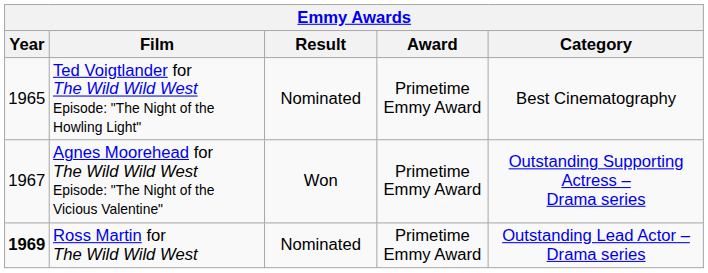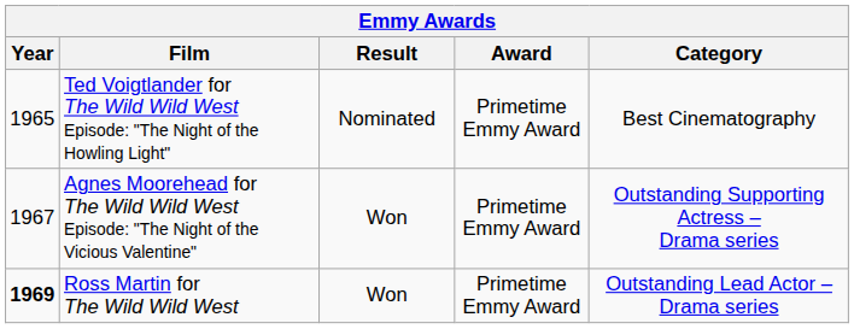Ross Martin for The Wild Wild West | Result: Nominated -> Won
